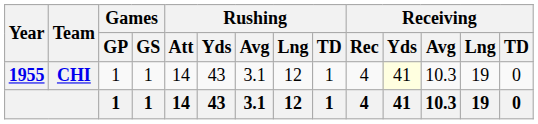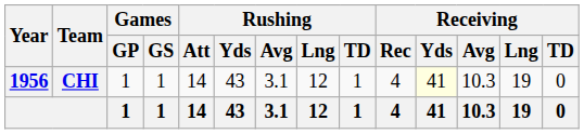CHI | Year: 1955 -> 1956
